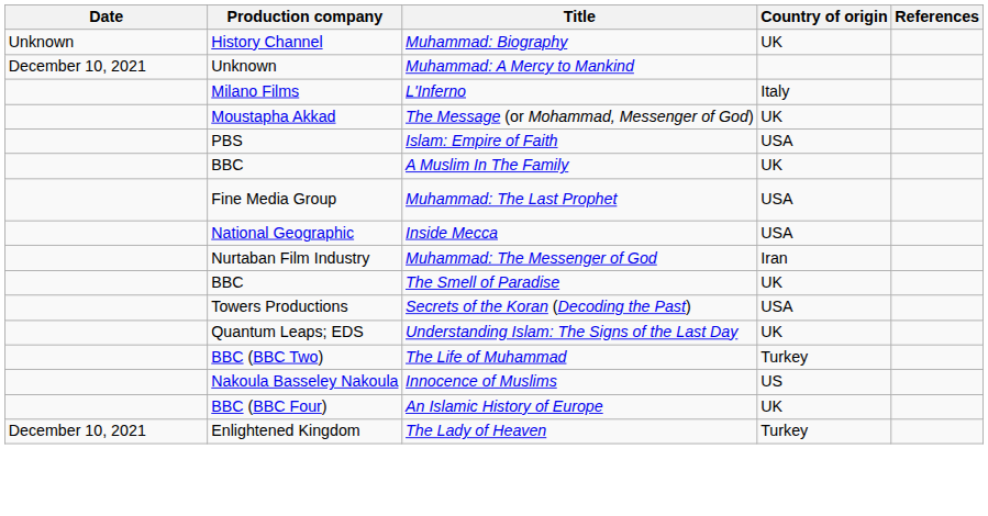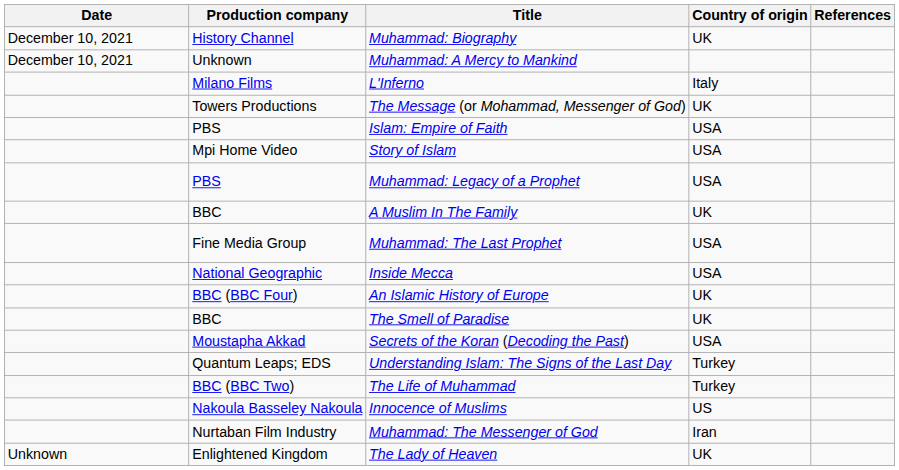Muhammad: Biography | Date: Unknown -> December 10, 2021
The Message (or Mohammad, Messenger of God) | Production company: Moustapha Akkad -> Towers Productions
+ row: Mpi Home Video | Story of Islam | USA
+ row: PBS | Muhammad: Legacy of a Prophet | USA
rows swapped: An Islamic History of Europe <-> Muhammad: The Messenger of God
Secrets of the Koran (Decoding the Past) | Production company: Towers Productions -> Moustapha Akkad
Understanding Islam: The Signs of the Last Day | Country of origin: UK -> Turkey
The Lady of Heaven | Date: December 10, 2021 -> Unknown
The Lady of Heaven | Country of origin: Turkey -> UK
